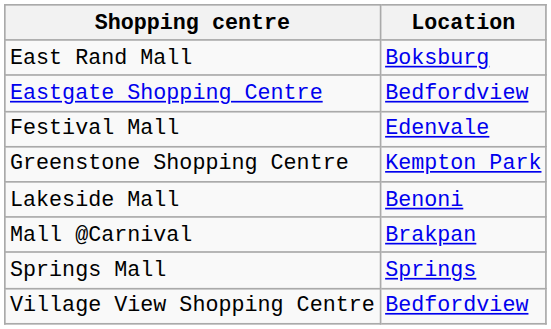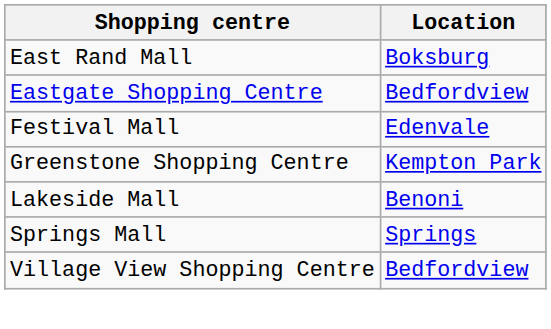- row: Mall @Carnival | Brakpan
